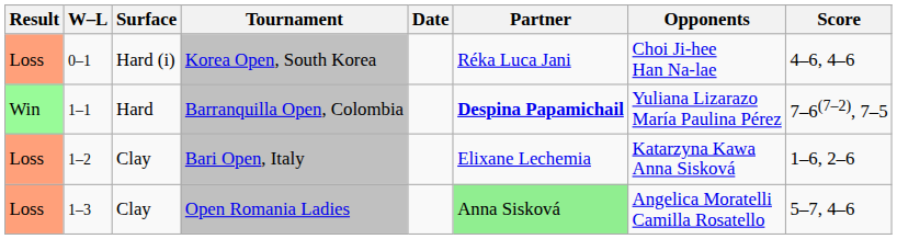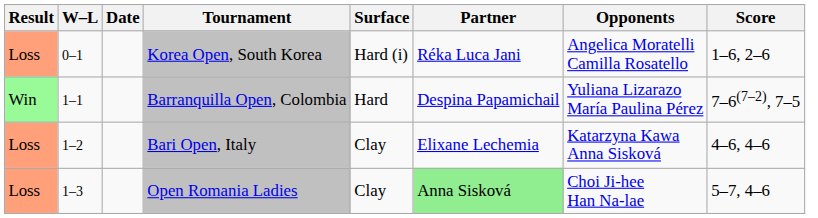columns swapped: Date <-> Surface
Korea Open, South Korea | Opponents: Choi Ji-hee Han Na-lae -> Angelica Moratelli Camilla Rosatello
Korea Open, South Korea | Score: 4–6, 4–6 -> 1–6, 2–6
Barranquilla Open, Colombia | Partner: bold -> normal
Bari Open, Italy | Score: 1–6, 2–6 -> 4–6, 4–6
Open Romania Ladies | Opponents: Angelica Moratelli Camilla Rosatello -> Choi Ji-hee Han Na-lae
